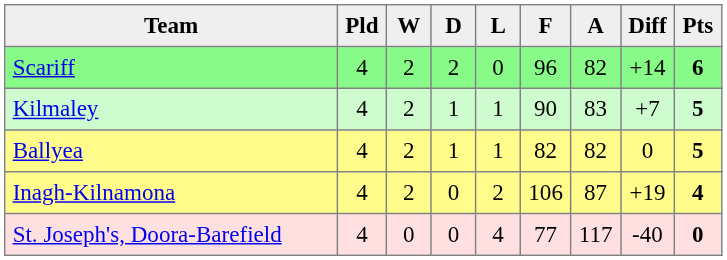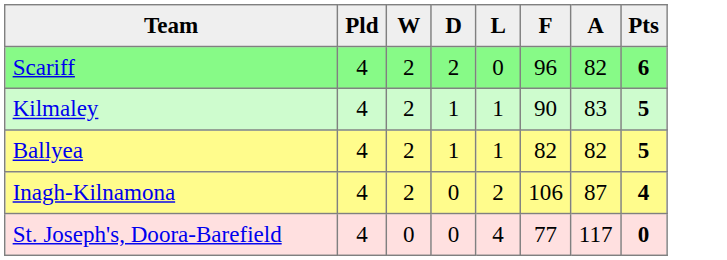- column: Diff | +14 | +7 | 0 | +19 | -40
